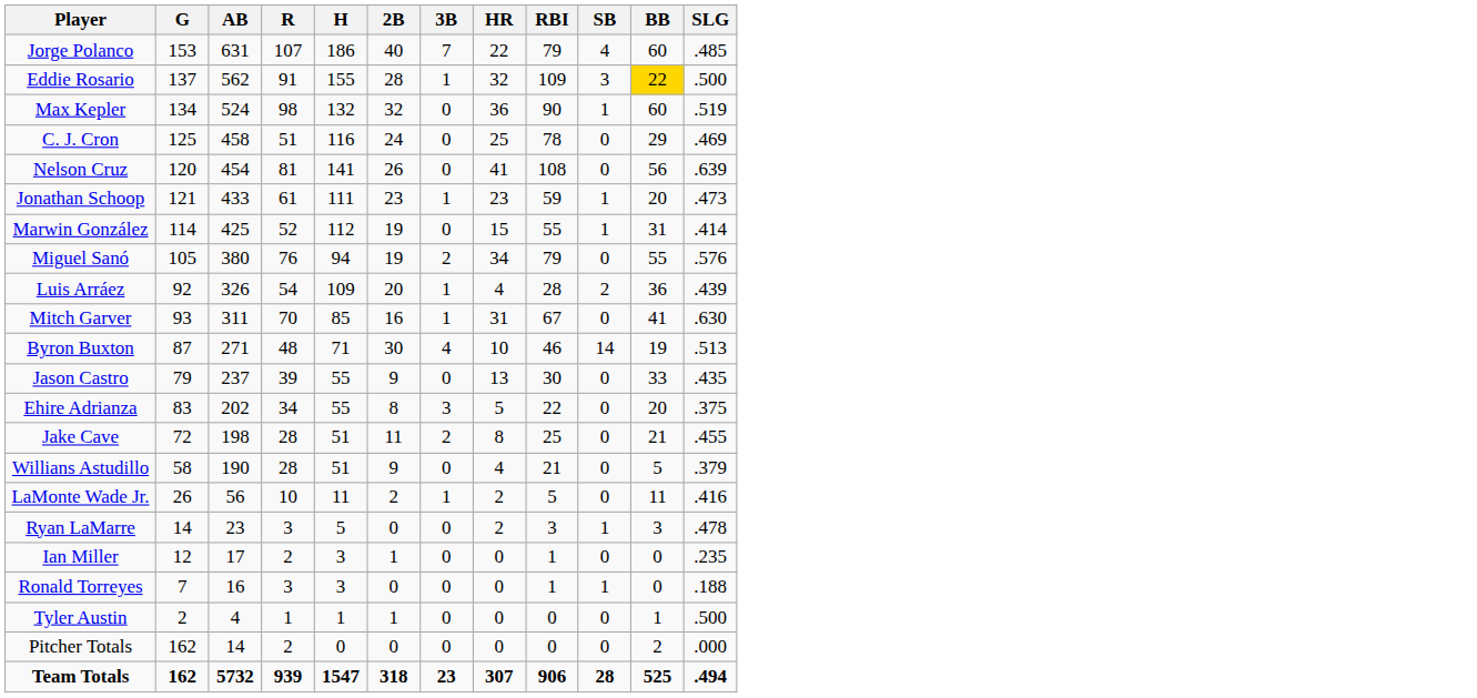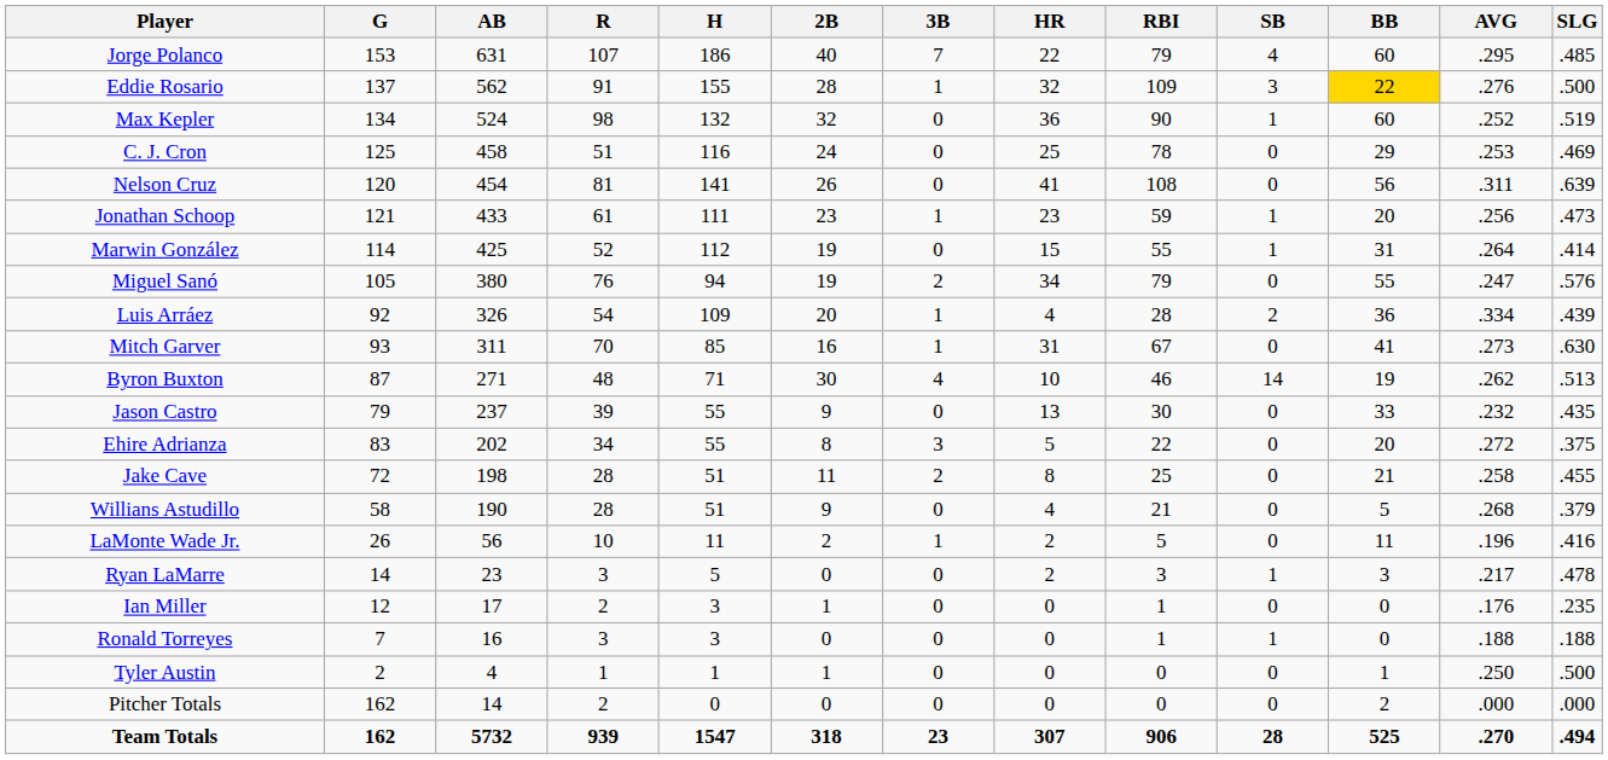+ column: AVG | .295 | .276 | .252 | .253 | .311 | .256 | .264 | .247 | .334 | .273 | .262 | .232 | .272 | .258 | .268 | .196 | .217 | .176 | .188 | .250 | .000 | .270
